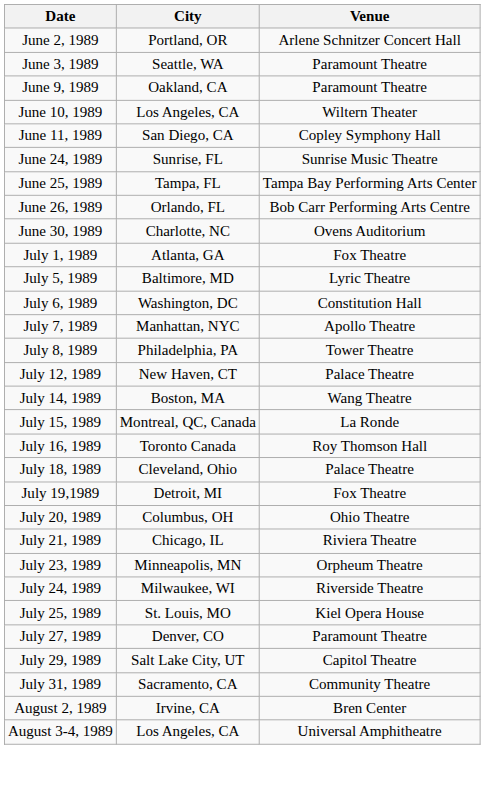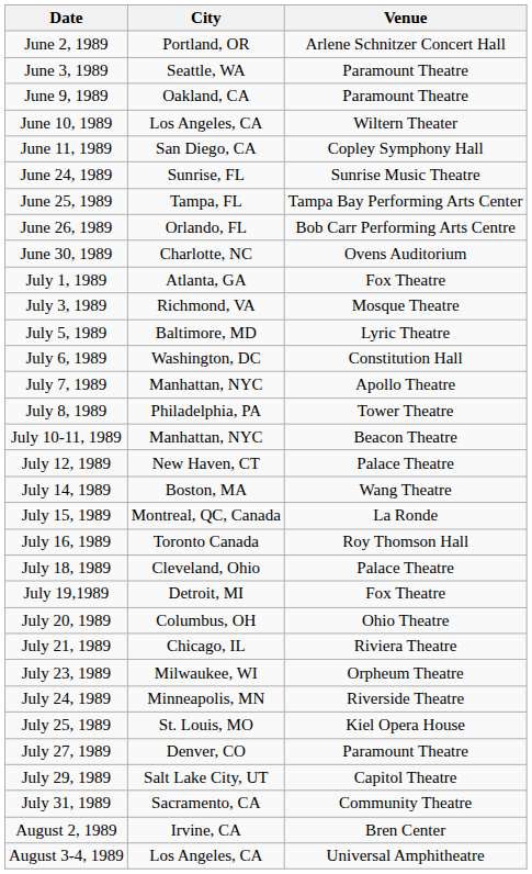+ row: July 3, 1989 | Richmond, VA | Mosque Theatre
+ row: July 10-11, 1989 | Manhattan, NYC | Beacon Theatre
July 23, 1989 | City: Minneapolis, MN -> Milwaukee, WI
July 24, 1989 | City: Milwaukee, WI -> Minneapolis, MN
